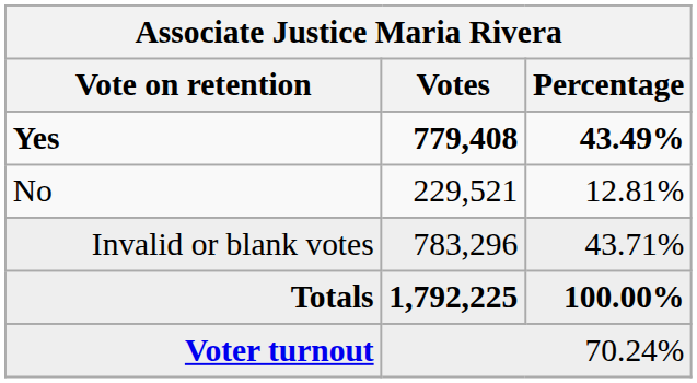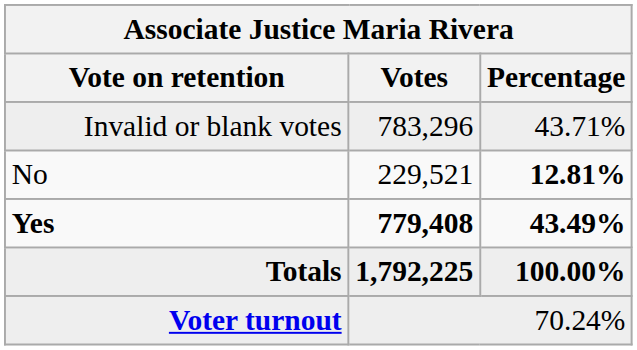rows swapped: Yes <-> Invalid or blank votes
No | Percentage: normal -> bold
